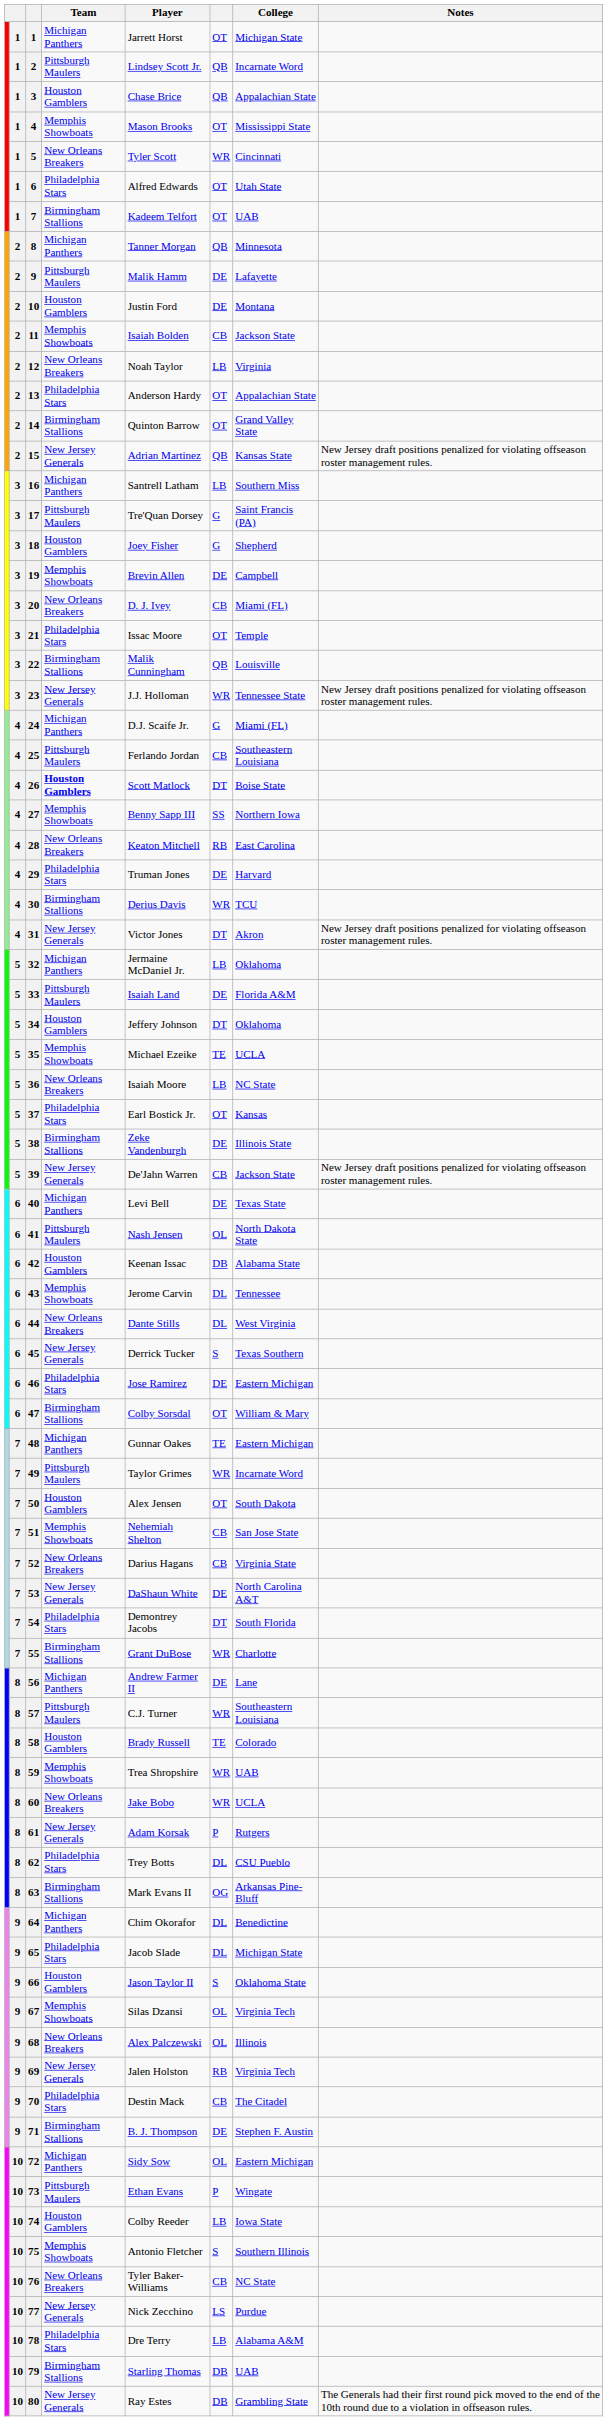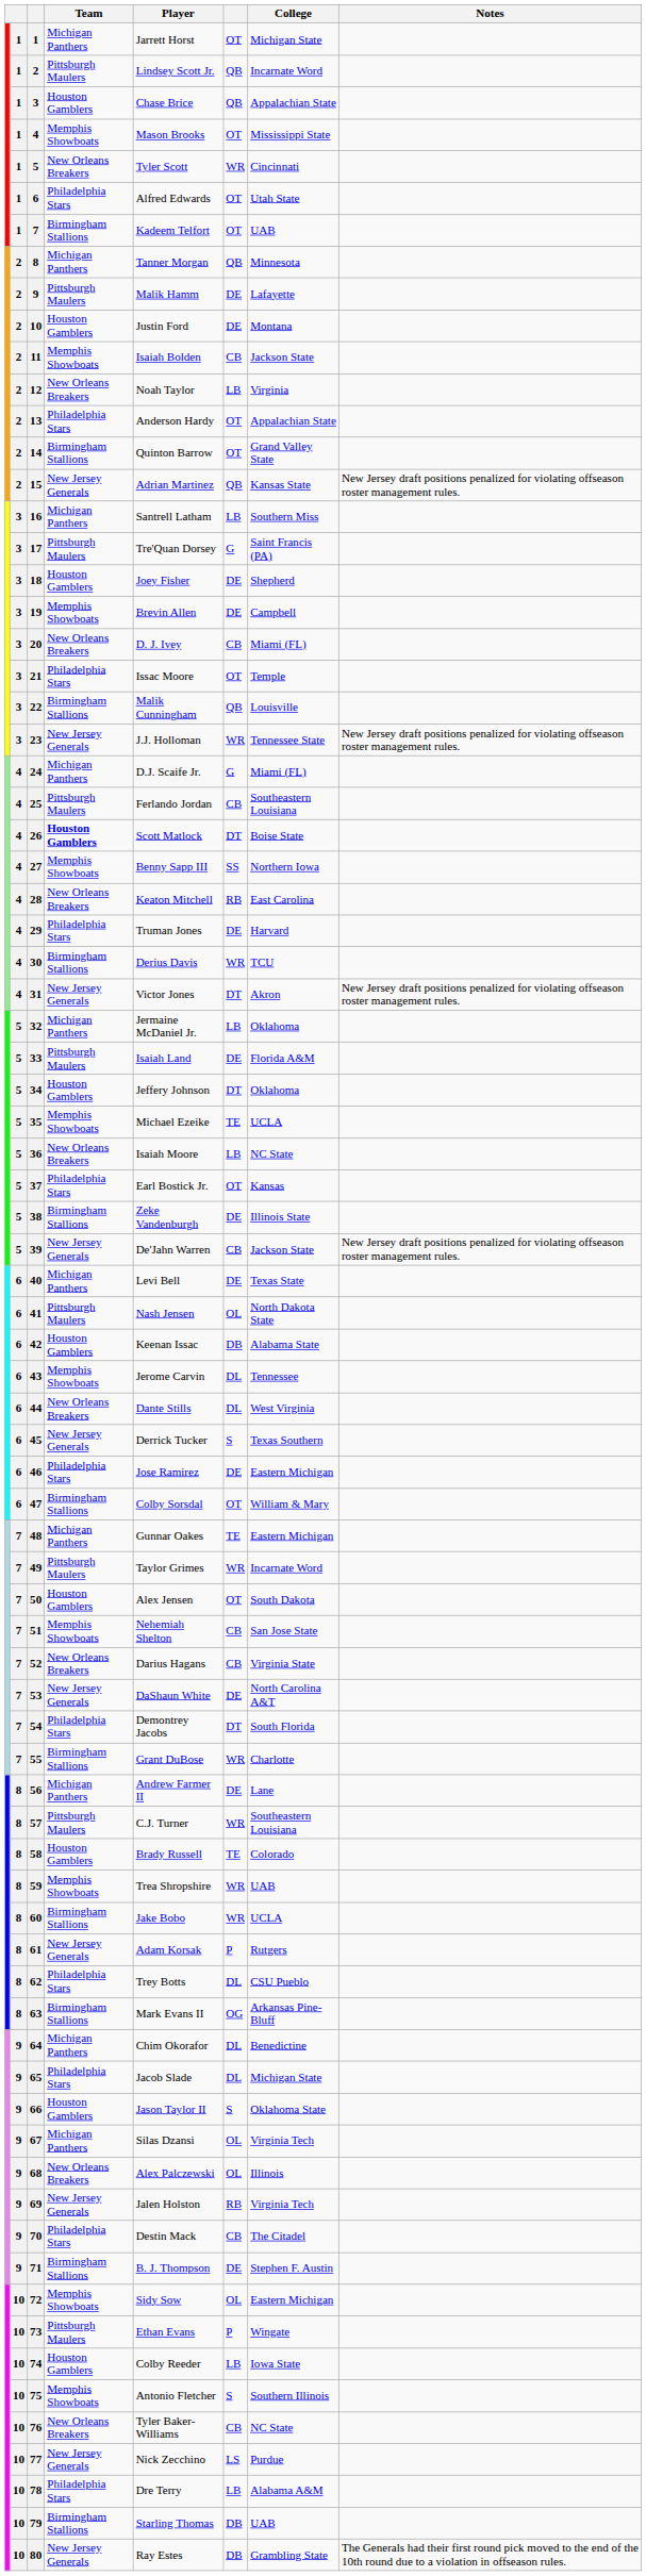18 | column 6: G -> DE
60 | Team: New Orleans Breakers -> Birmingham Stallions
67 | Team: Memphis Showboats -> Michigan Panthers
72 | Team: Michigan Panthers -> Memphis Showboats
